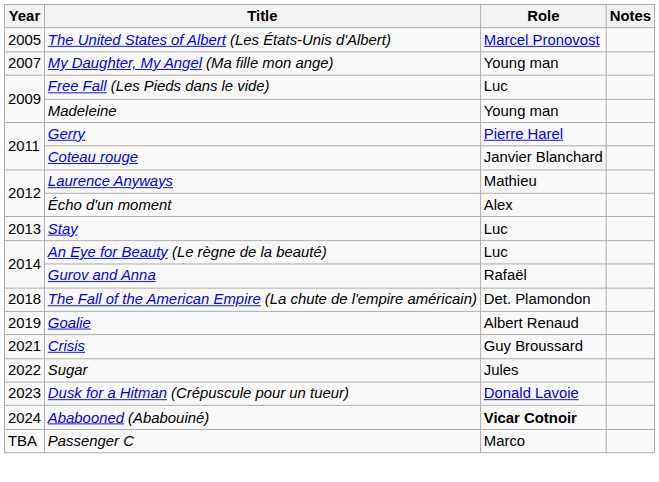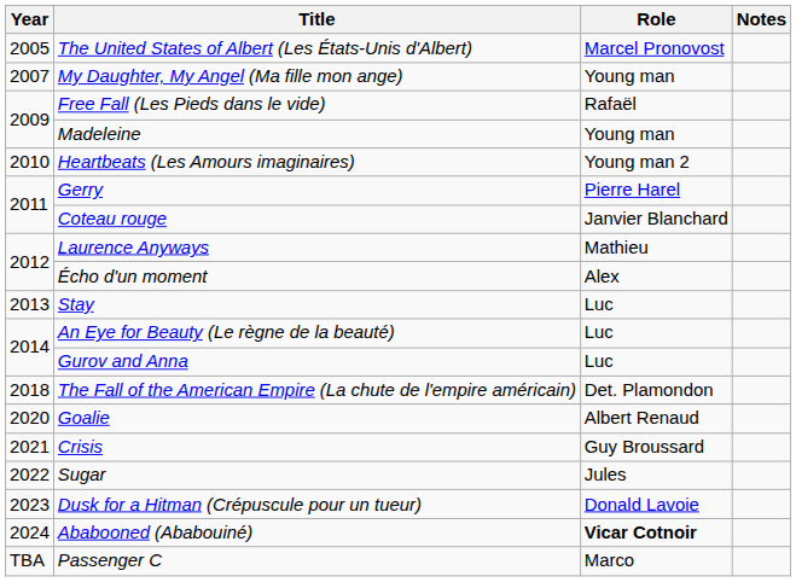Free Fall (Les Pieds dans le vide) | Role: Luc -> Rafaël
+ row: 2010 | Heartbeats (Les Amours imaginaires) | Young man 2
Gurov and Anna | Role: Rafaël -> Luc
Goalie | Year: 2019 -> 2020
